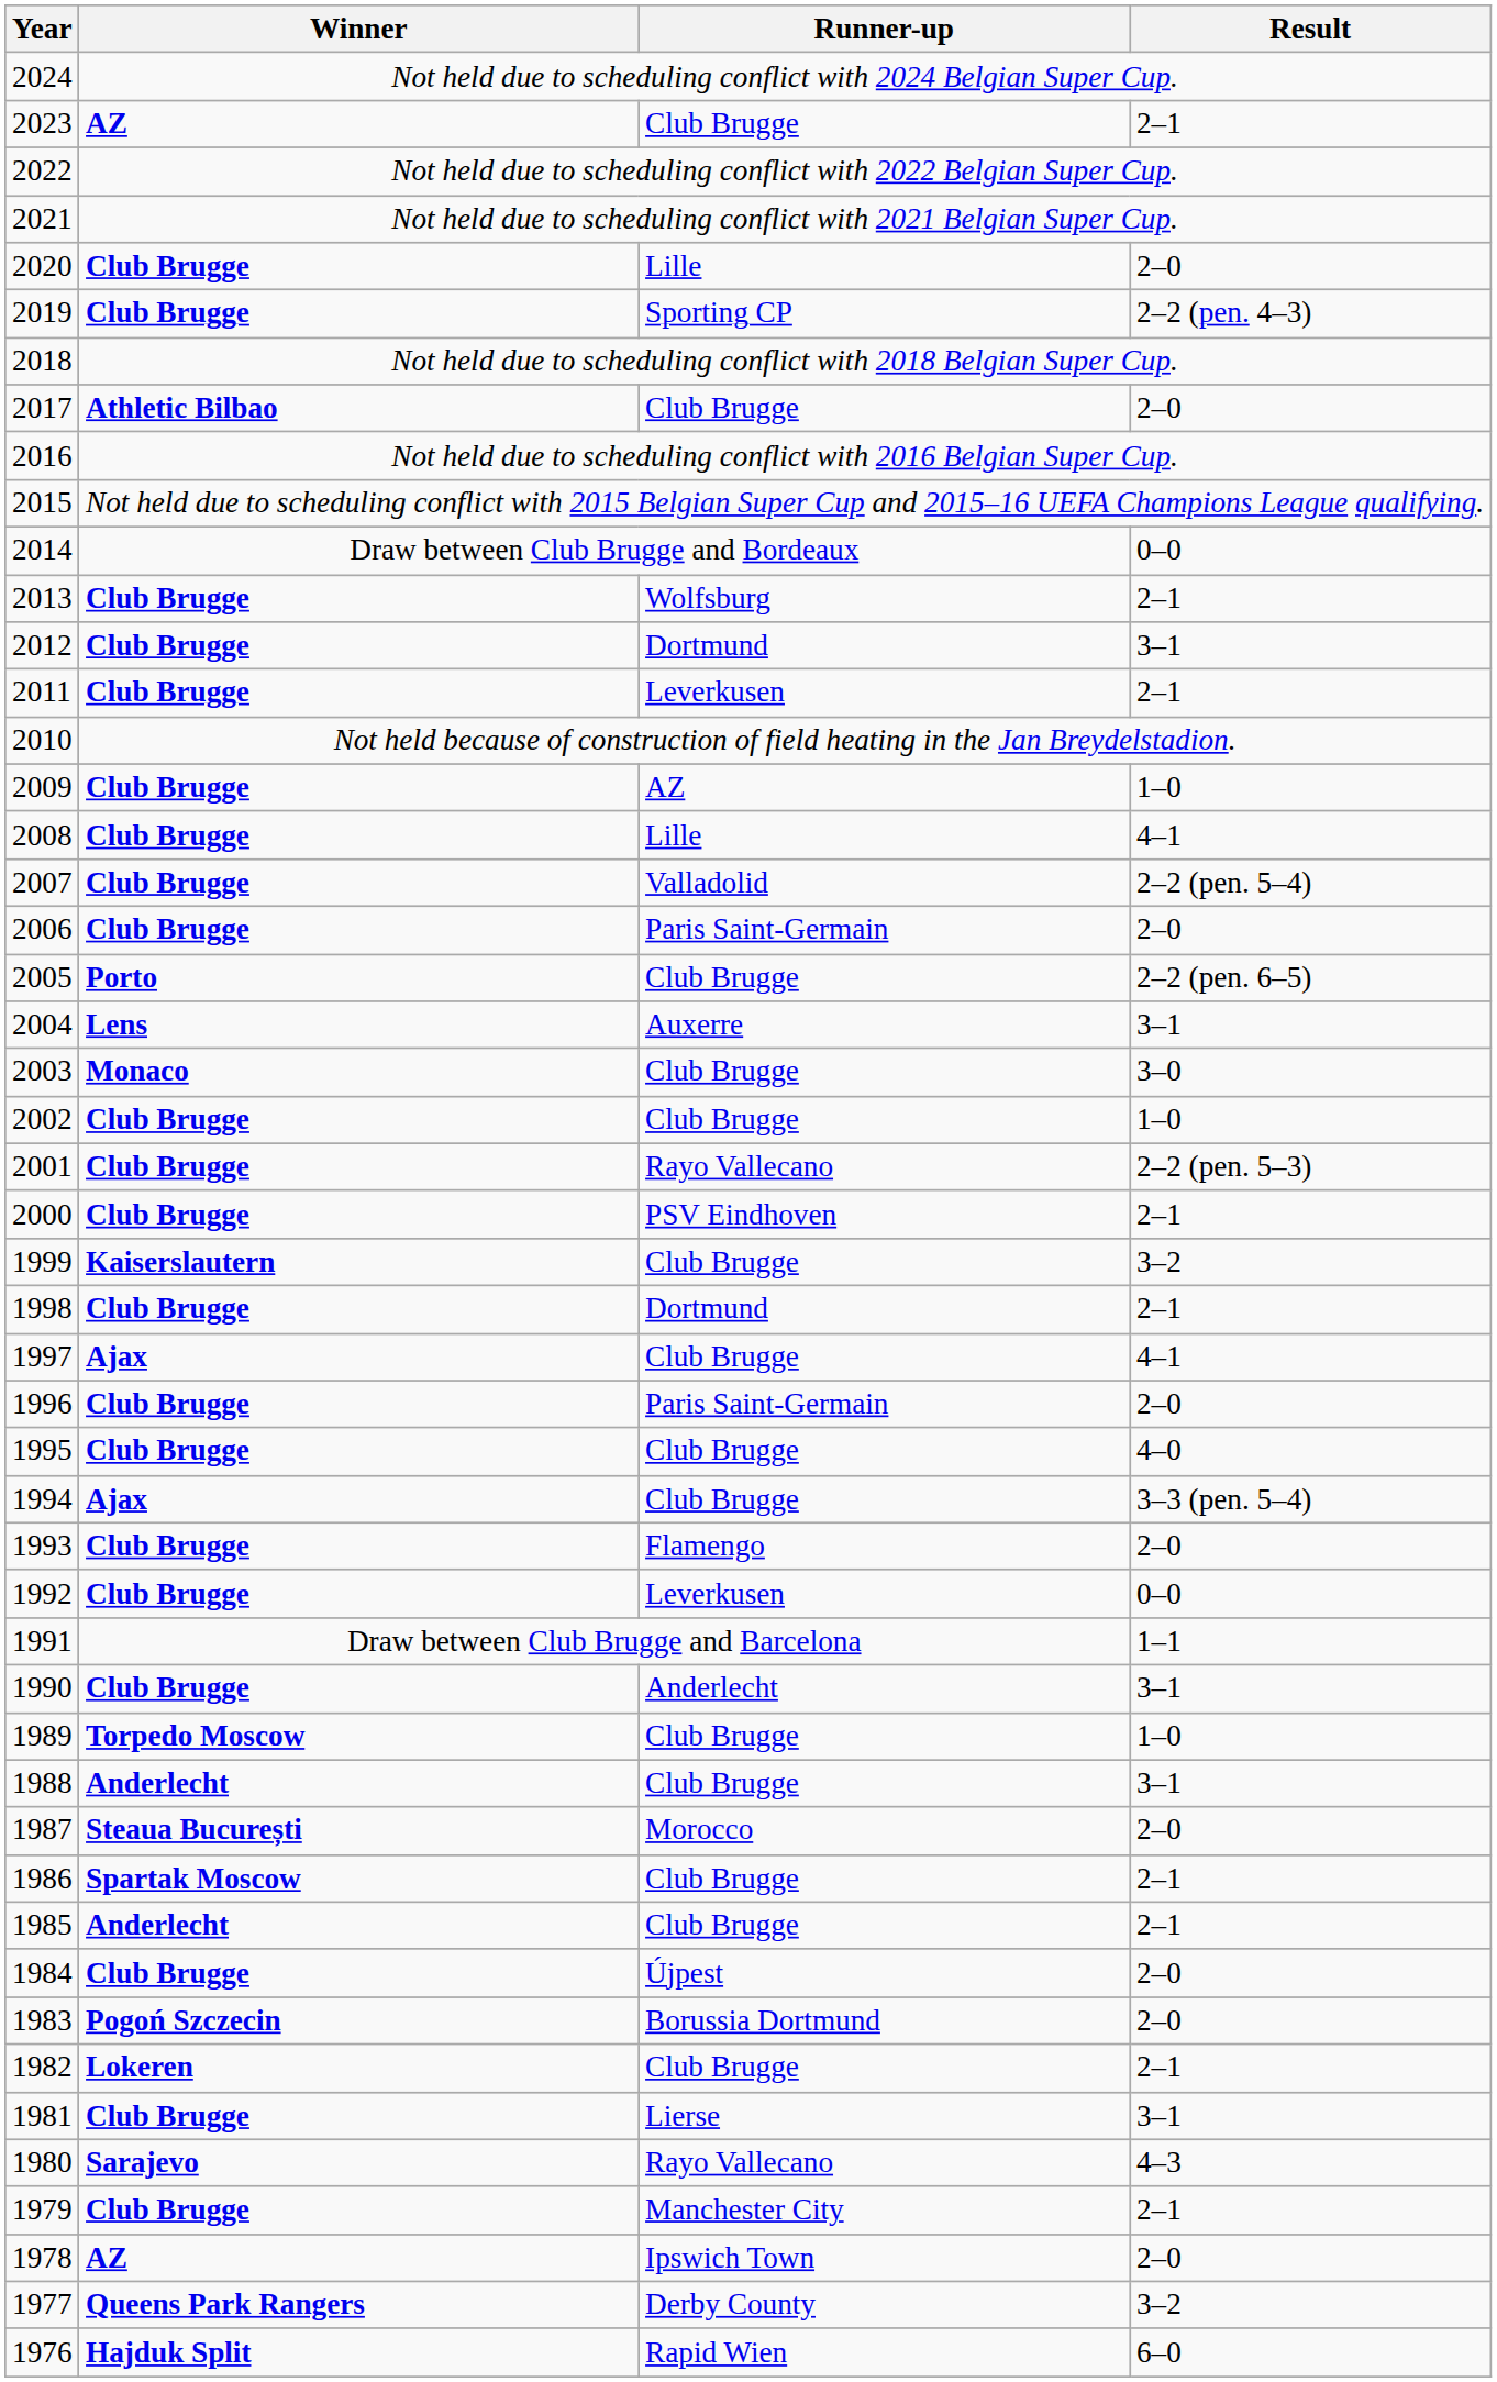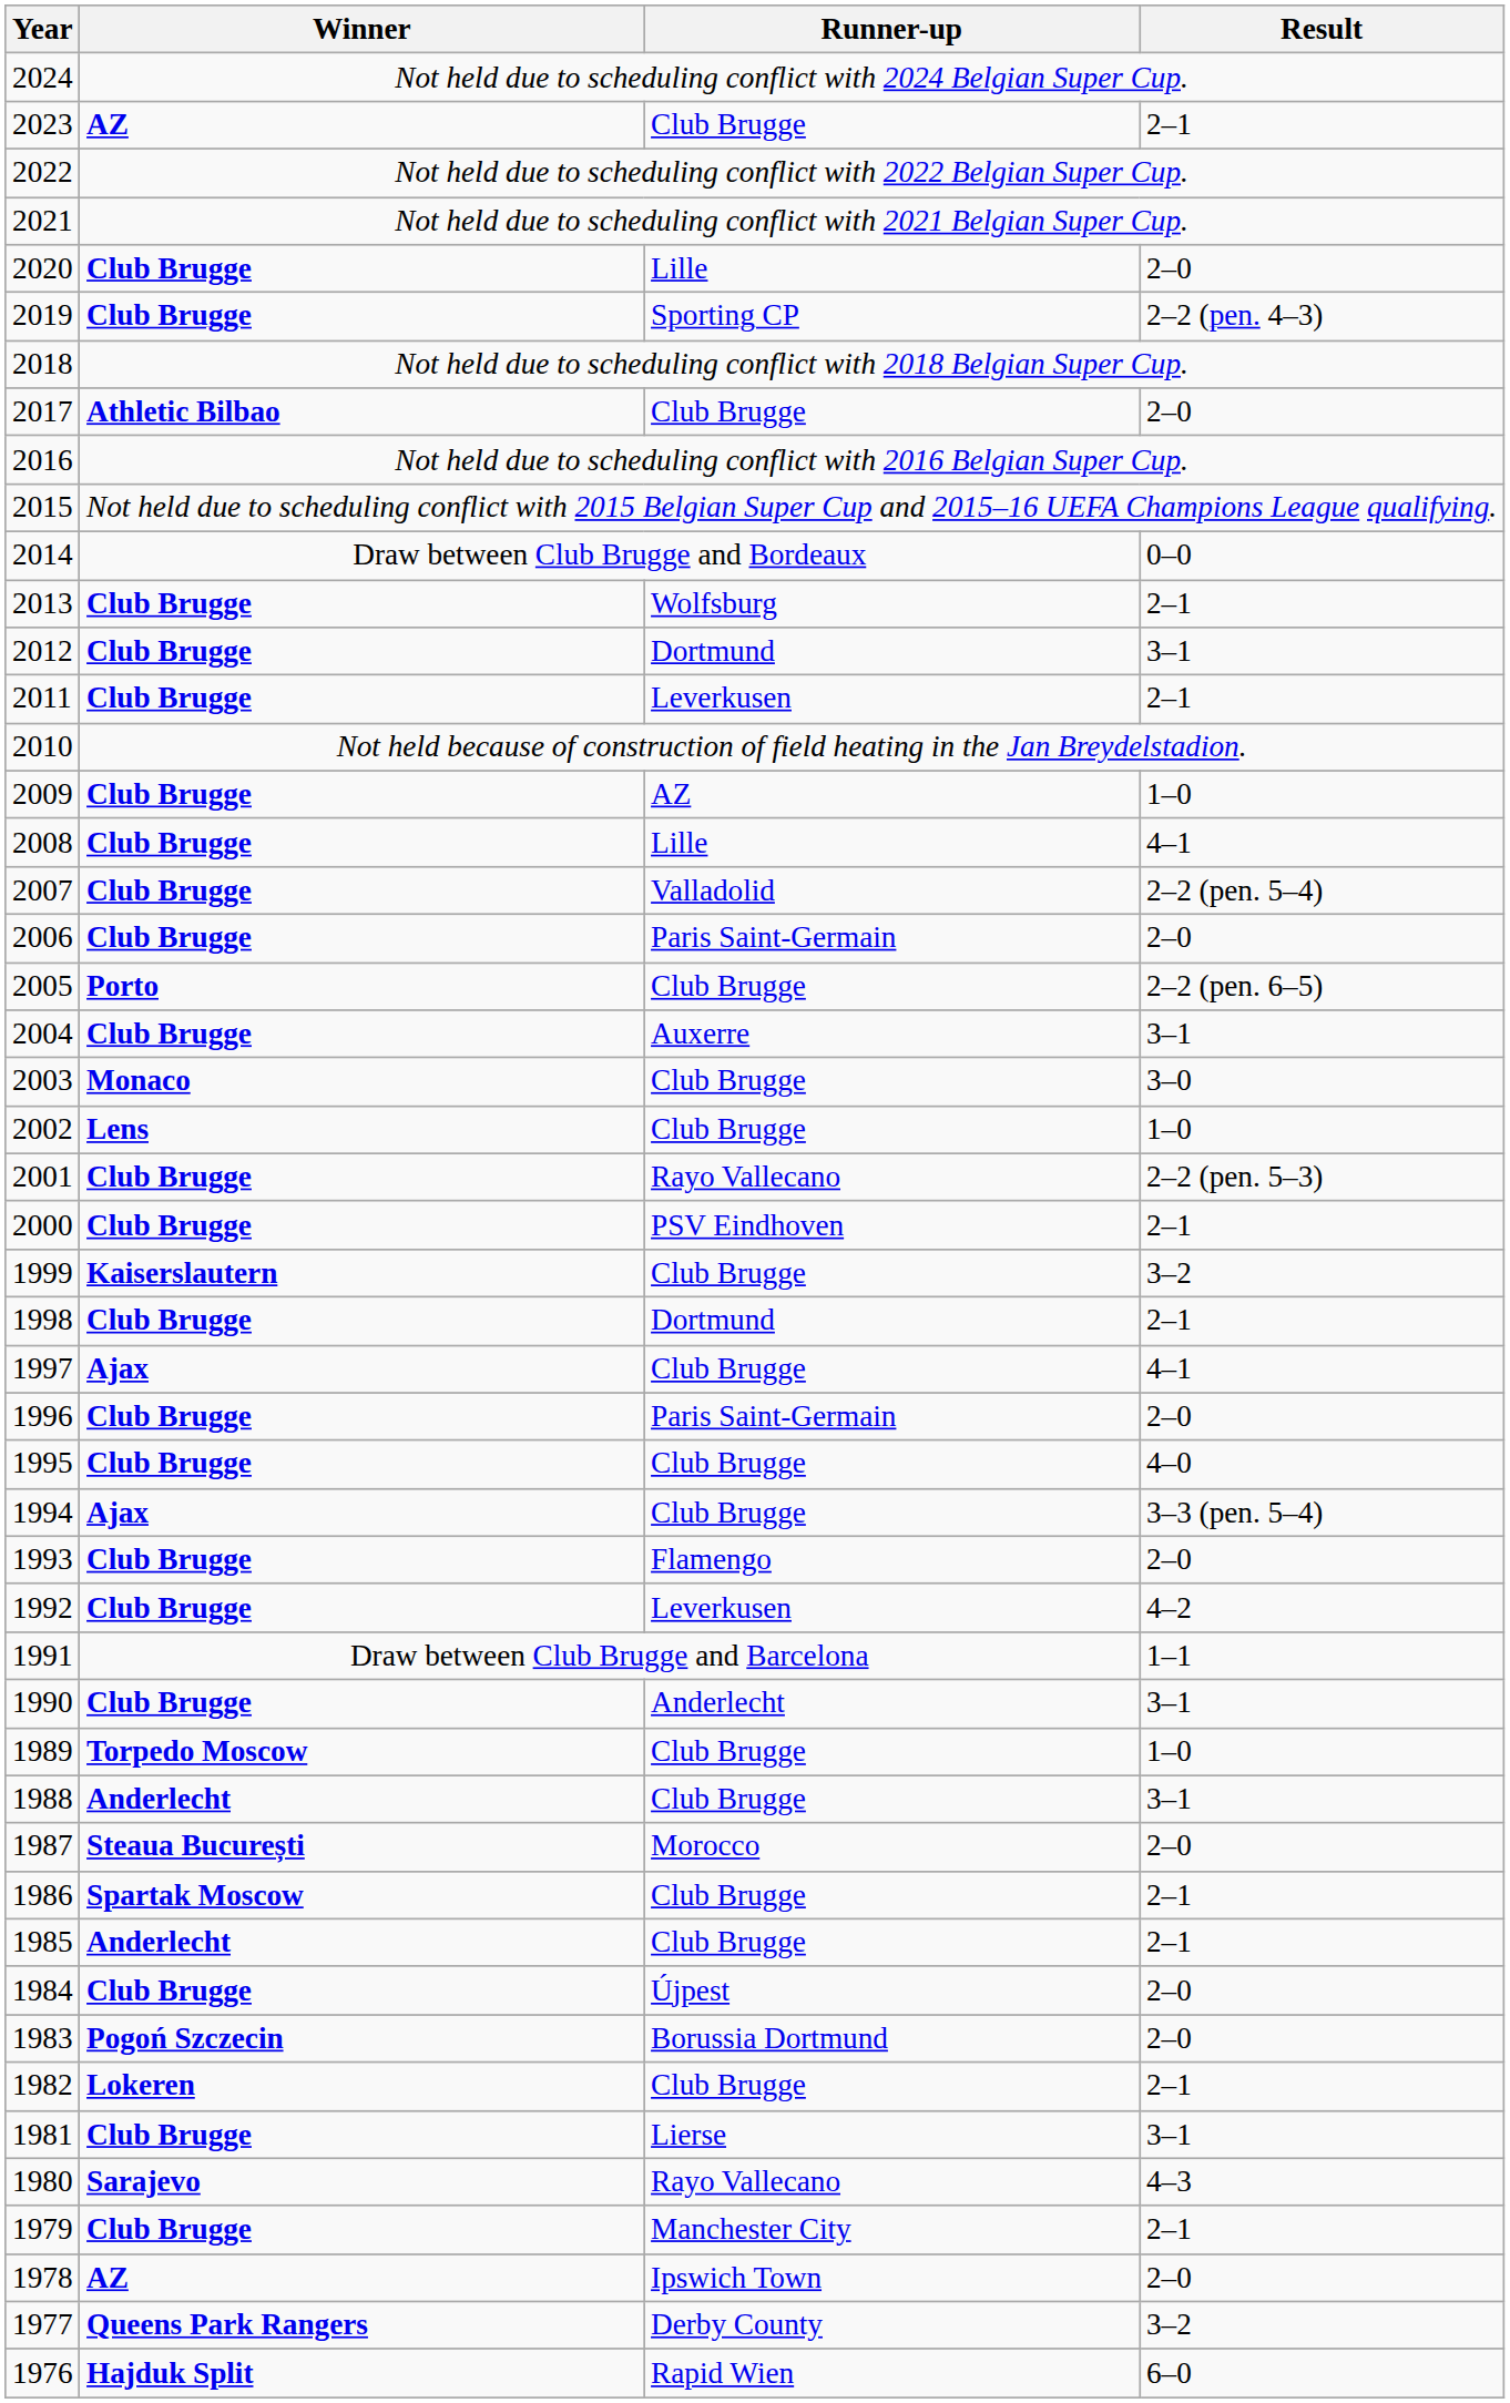2004 | Winner: Lens -> Club Brugge
2002 | Winner: Club Brugge -> Lens
1992 | Result: 0–0 -> 4–2
